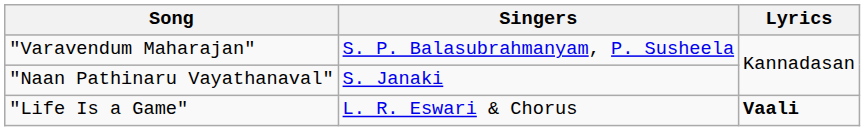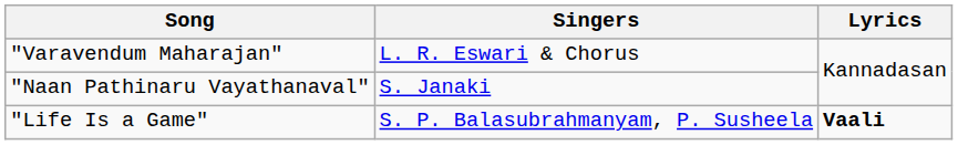"Varavendum Maharajan" | Singers: S. P. Balasubrahmanyam, P. Susheela -> L. R. Eswari & Chorus
"Life Is a Game" | Singers: L. R. Eswari & Chorus -> S. P. Balasubrahmanyam, P. Susheela
